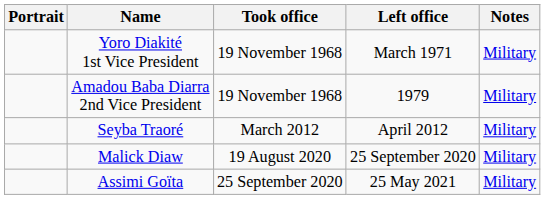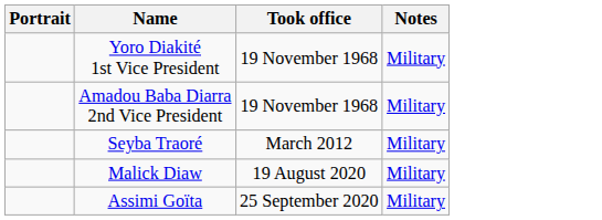- column: Left office | March 1971 | 1979 | April 2012 | 25 September 2020 | 25 May 2021
